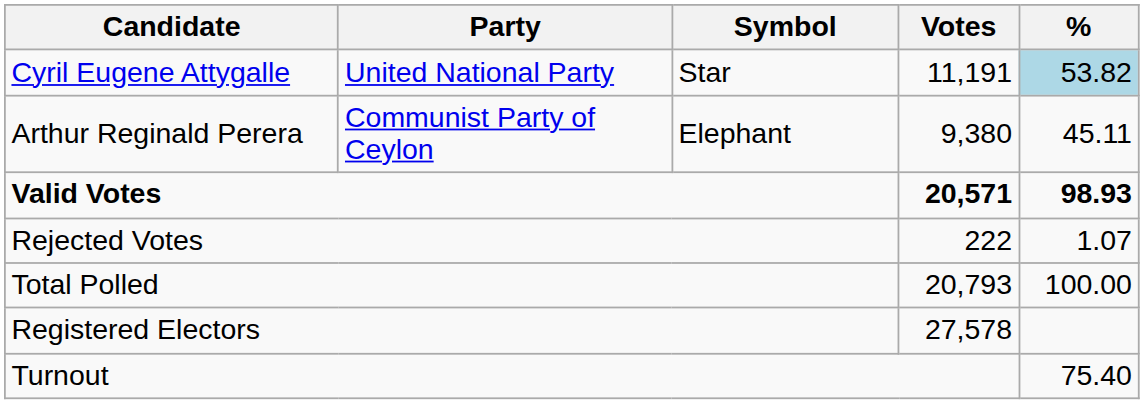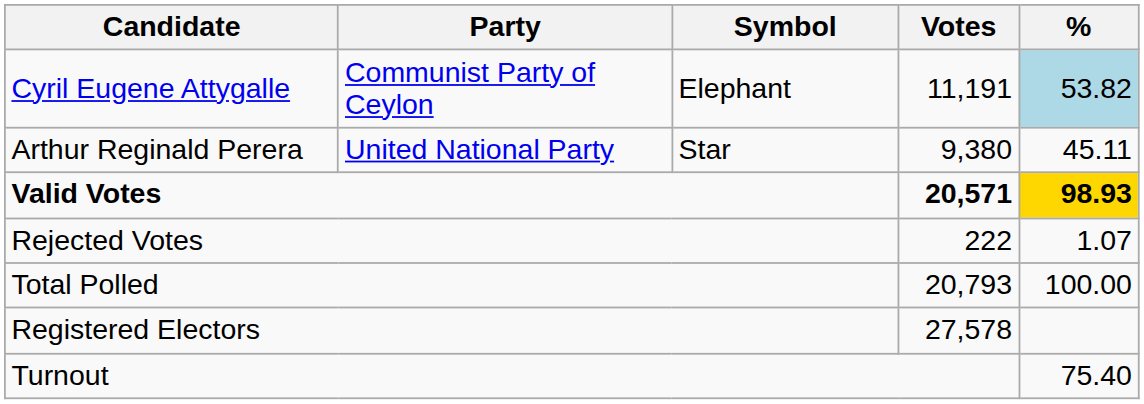Cyril Eugene Attygalle | Party: United National Party -> Communist Party of Ceylon
Cyril Eugene Attygalle | Symbol: Star -> Elephant
Arthur Reginald Perera | Party: Communist Party of Ceylon -> United National Party
Arthur Reginald Perera | Symbol: Elephant -> Star
Valid Votes | %: no background -> gold background
